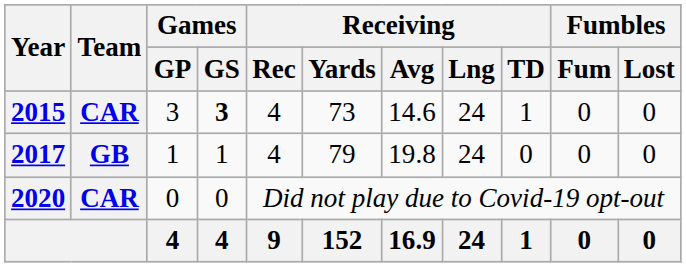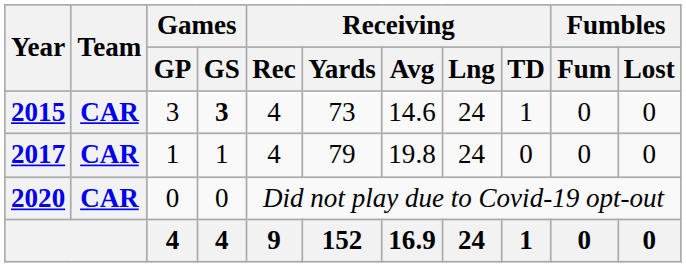2017 | Team: GB -> CAR
